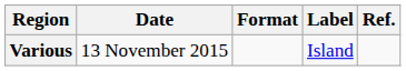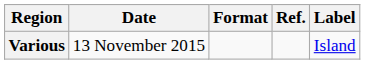columns swapped: Label <-> Ref.
